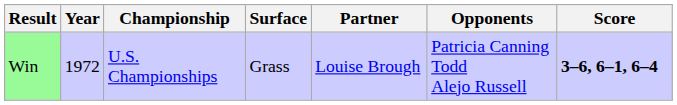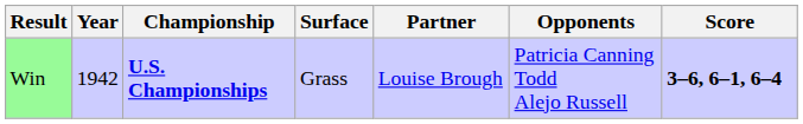Win | Year: 1972 -> 1942
Win | Championship: normal -> bold
